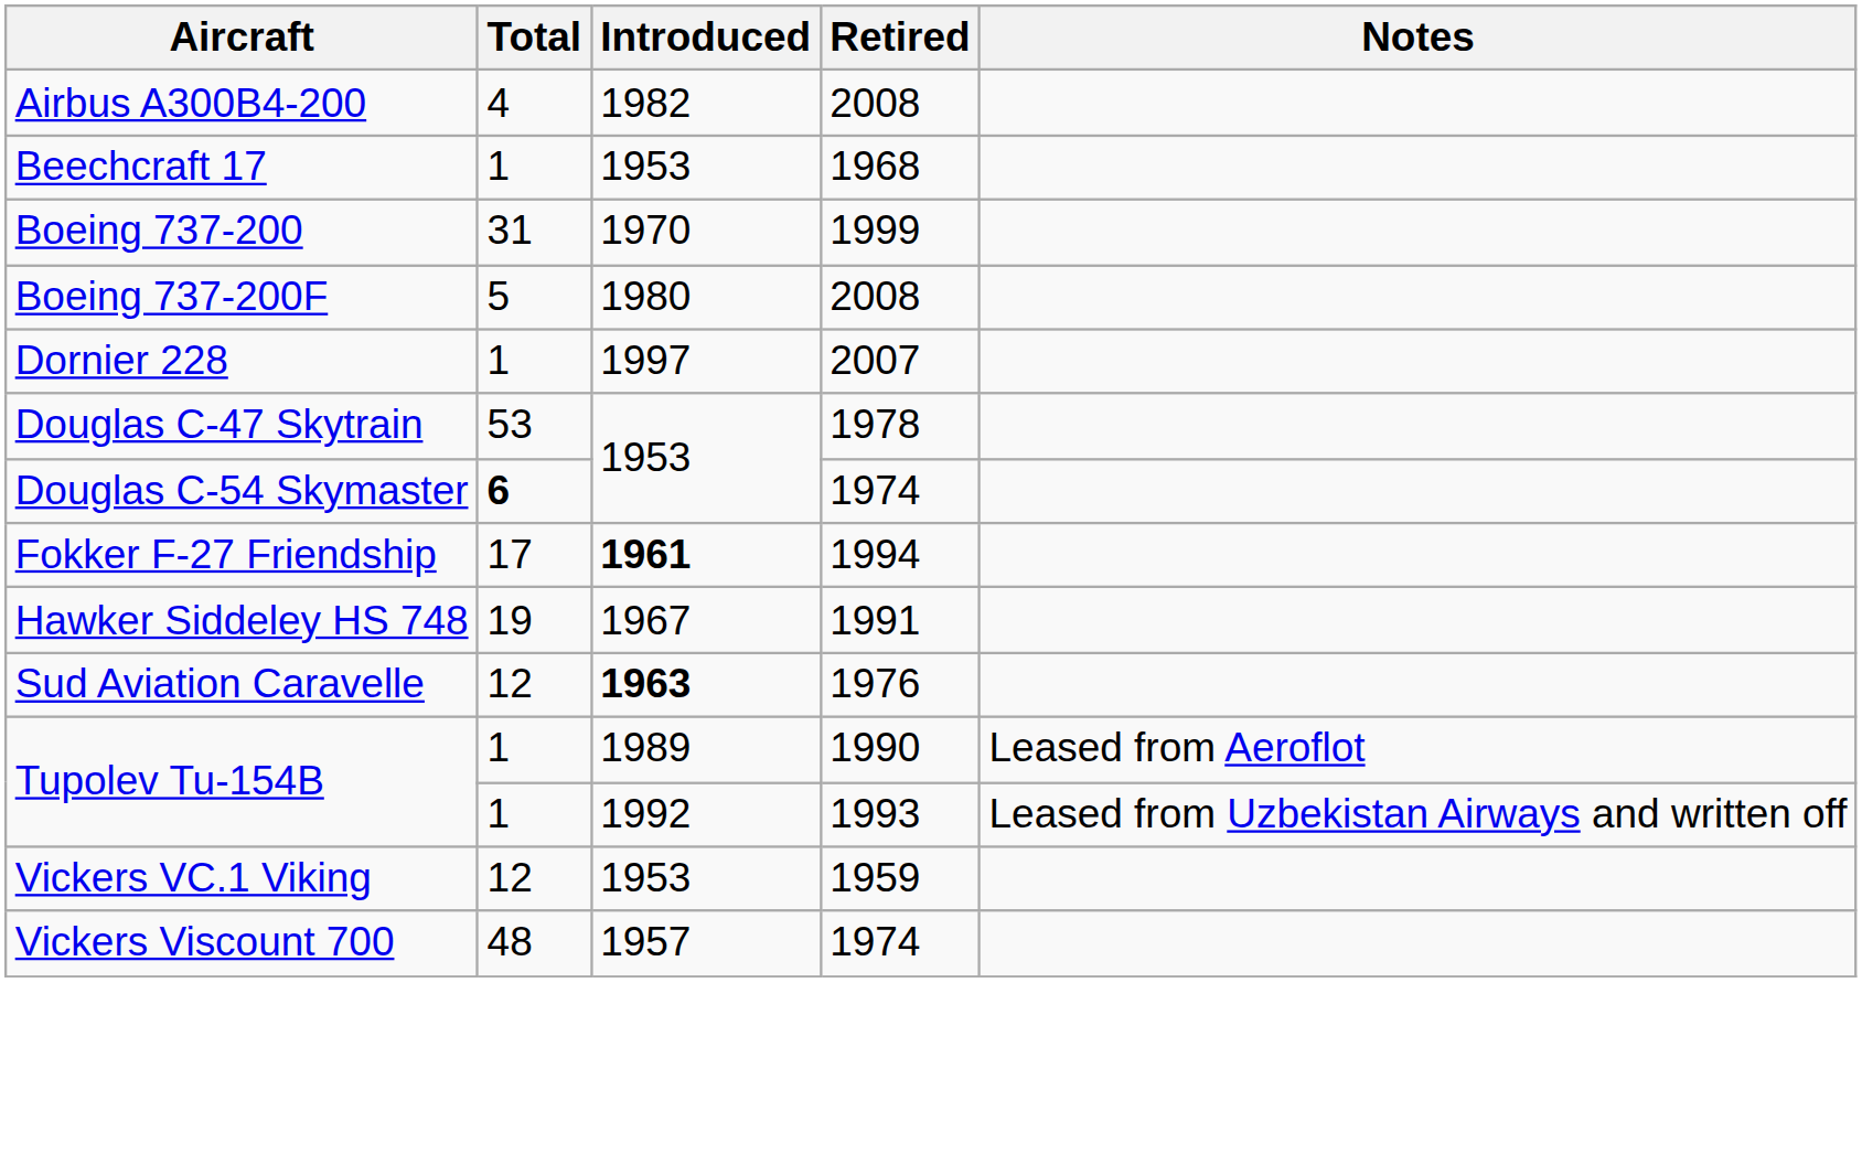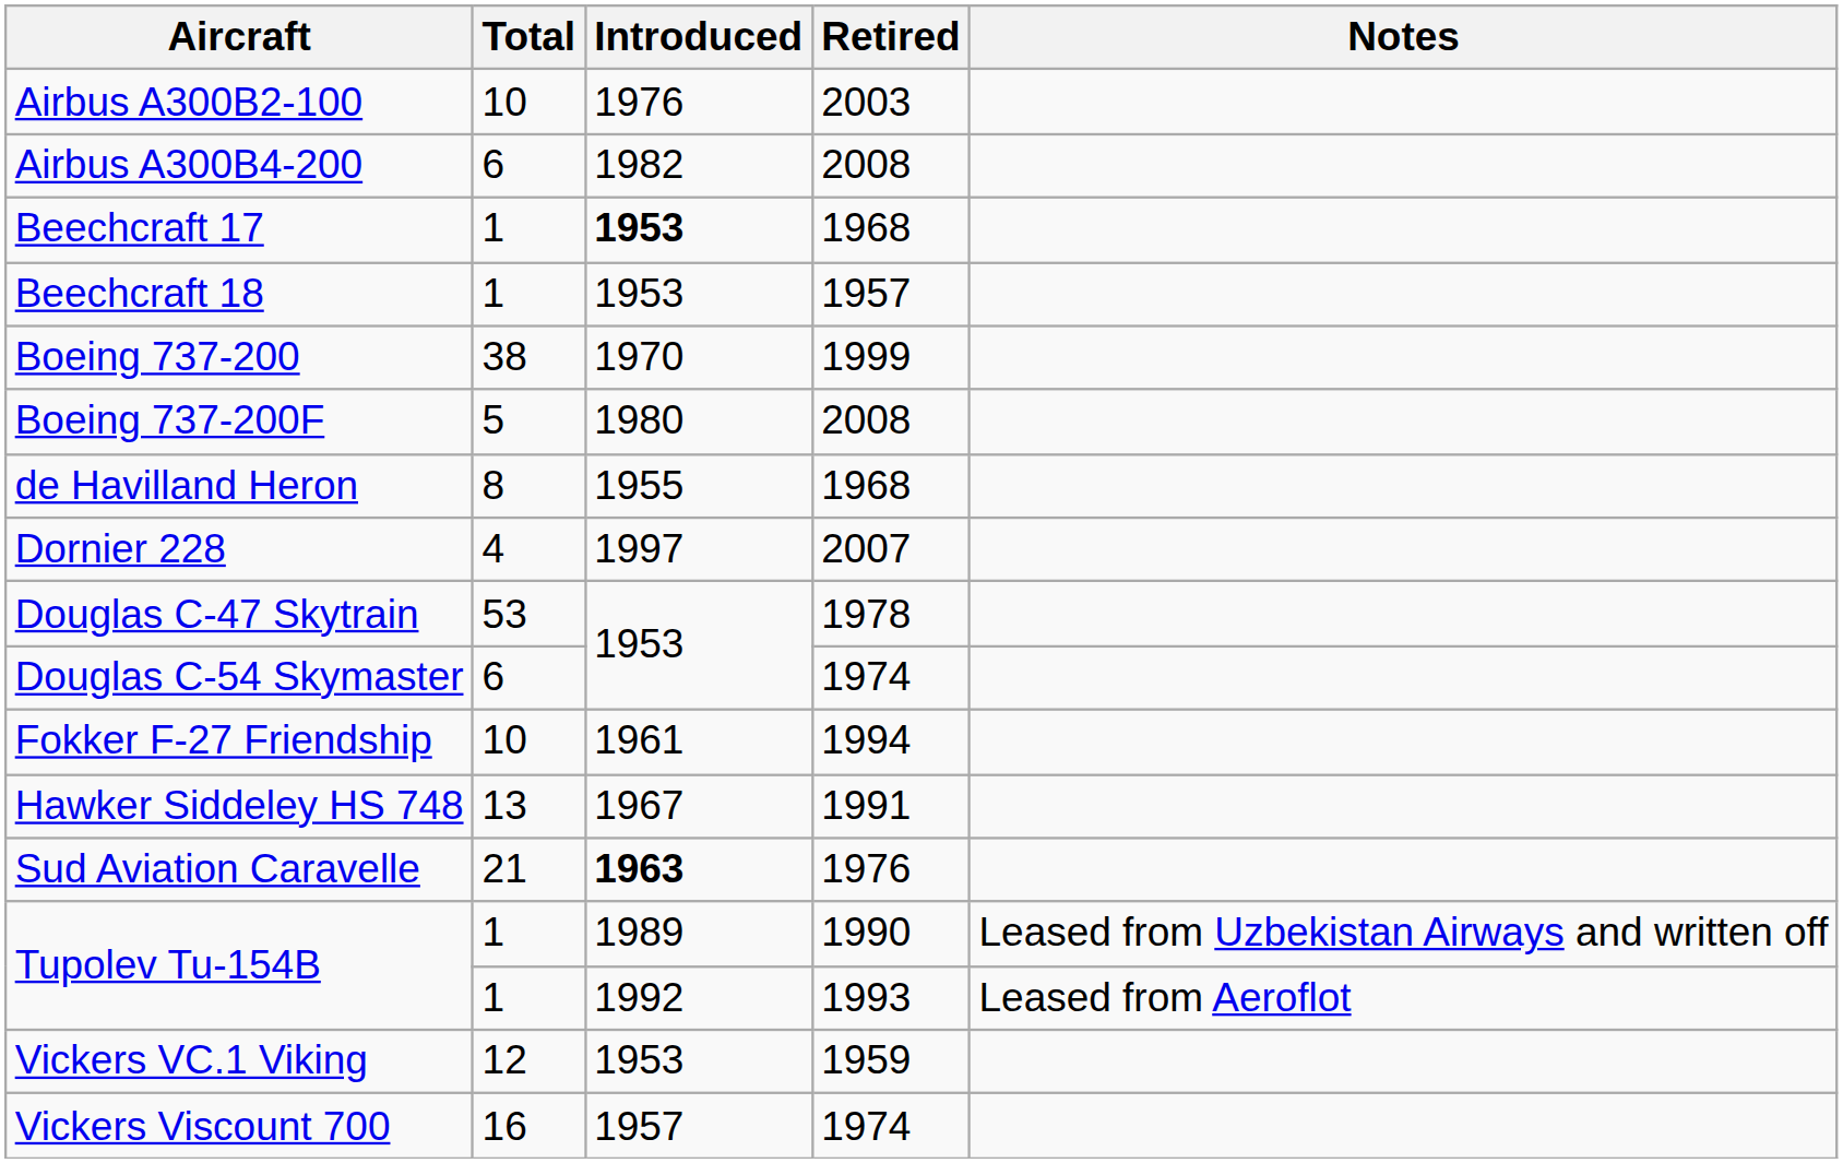+ row: Airbus A300B2-100 | 10 | 1976 | 2003
Airbus A300B4-200 | Total: 4 -> 6
Beechcraft 17 | Introduced: normal -> bold
+ row: Beechcraft 18 | 1 | 1953 | 1957
Boeing 737-200 | Total: 31 -> 38
+ row: de Havilland Heron | 8 | 1955 | 1968
Dornier 228 | Total: 1 -> 4
Douglas C-54 Skymaster | Total: bold -> normal
Fokker F-27 Friendship | Total: 17 -> 10
Fokker F-27 Friendship | Introduced: bold -> normal
Hawker Siddeley HS 748 | Total: 19 -> 13
Sud Aviation Caravelle | Total: 12 -> 21
Tupolev Tu-154B / 1990 | Notes: Leased from Aeroflot -> Leased from Uzbekistan Airways and written off
Tupolev Tu-154B / 1993 | Notes: Leased from Uzbekistan Airways and written off -> Leased from Aeroflot
Vickers Viscount 700 | Total: 48 -> 16
